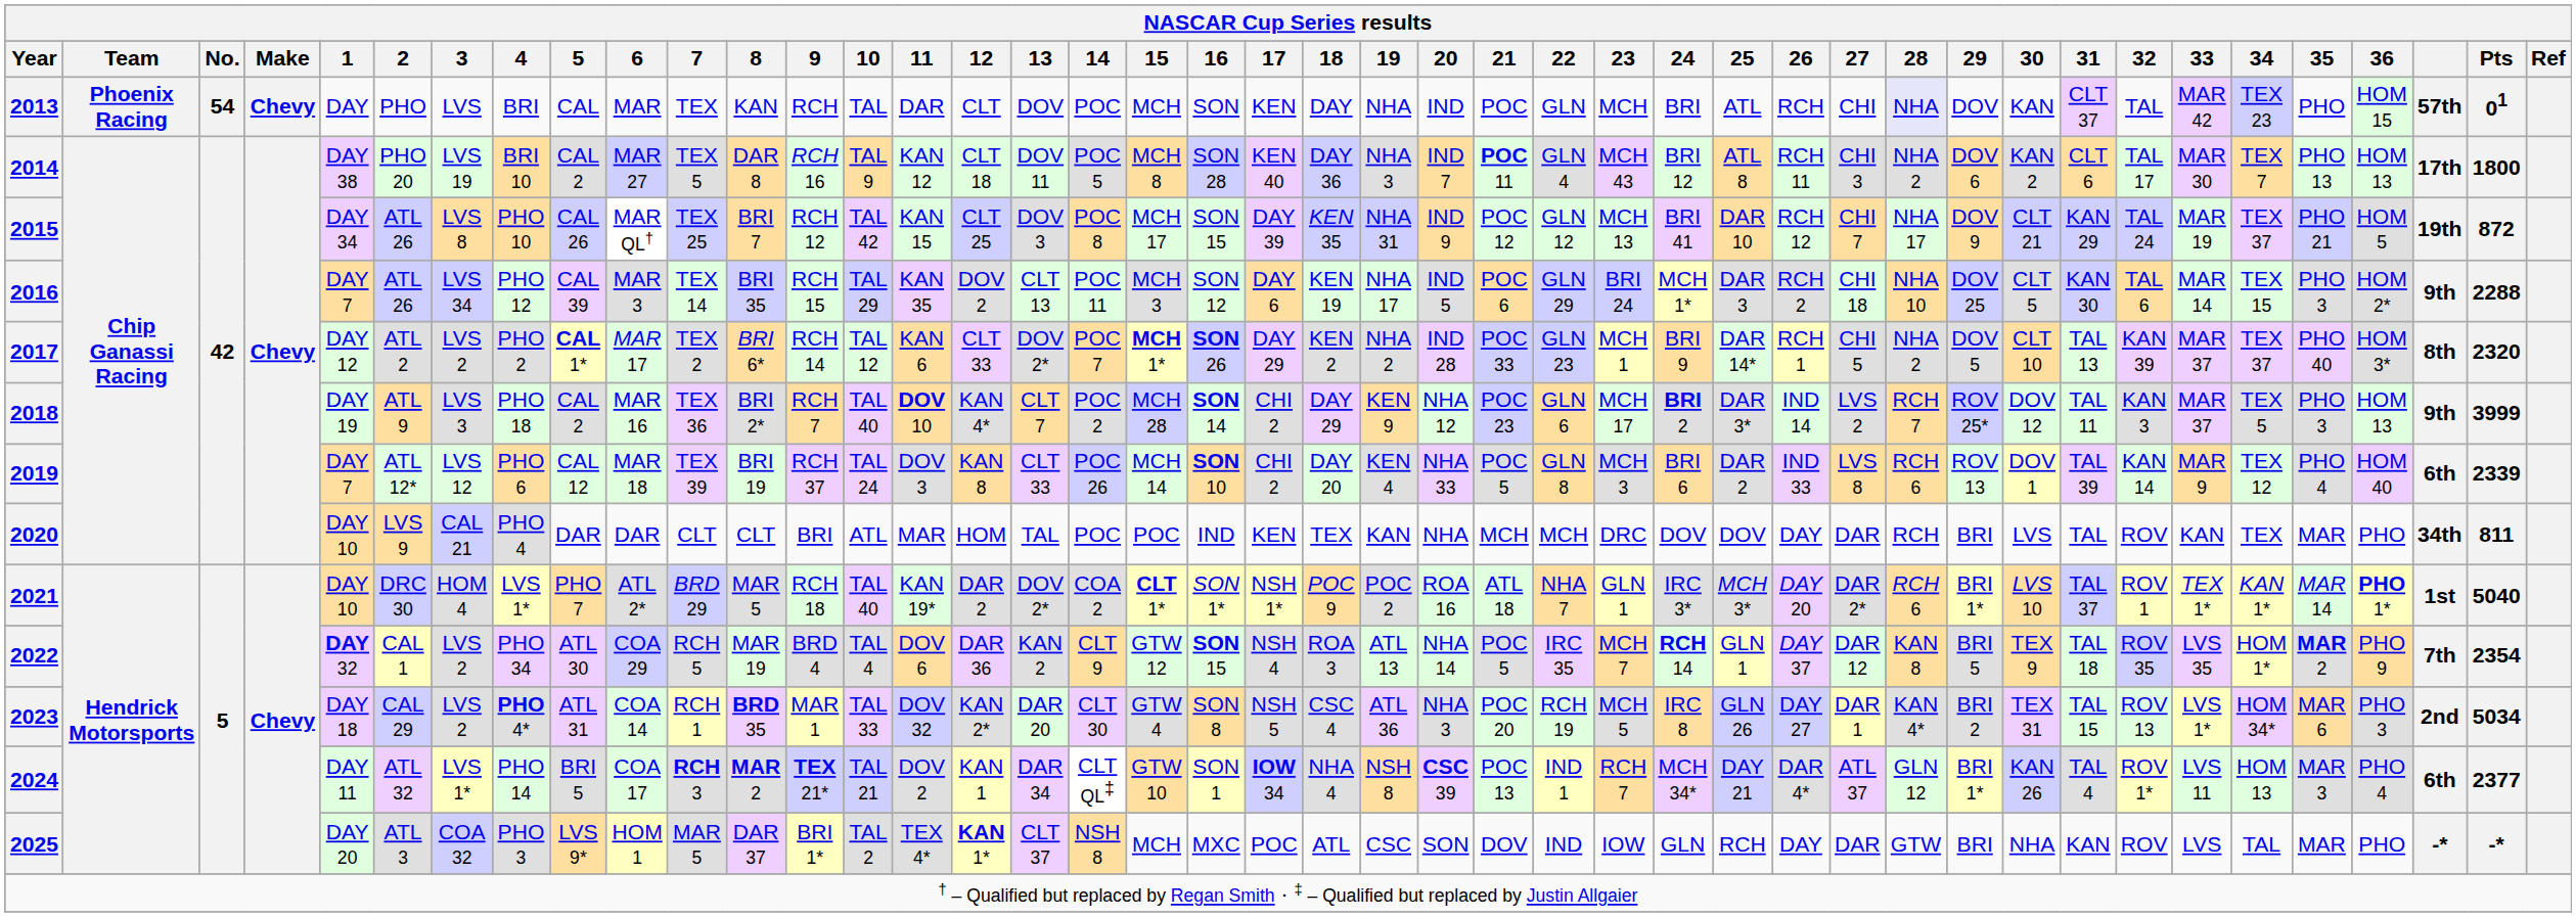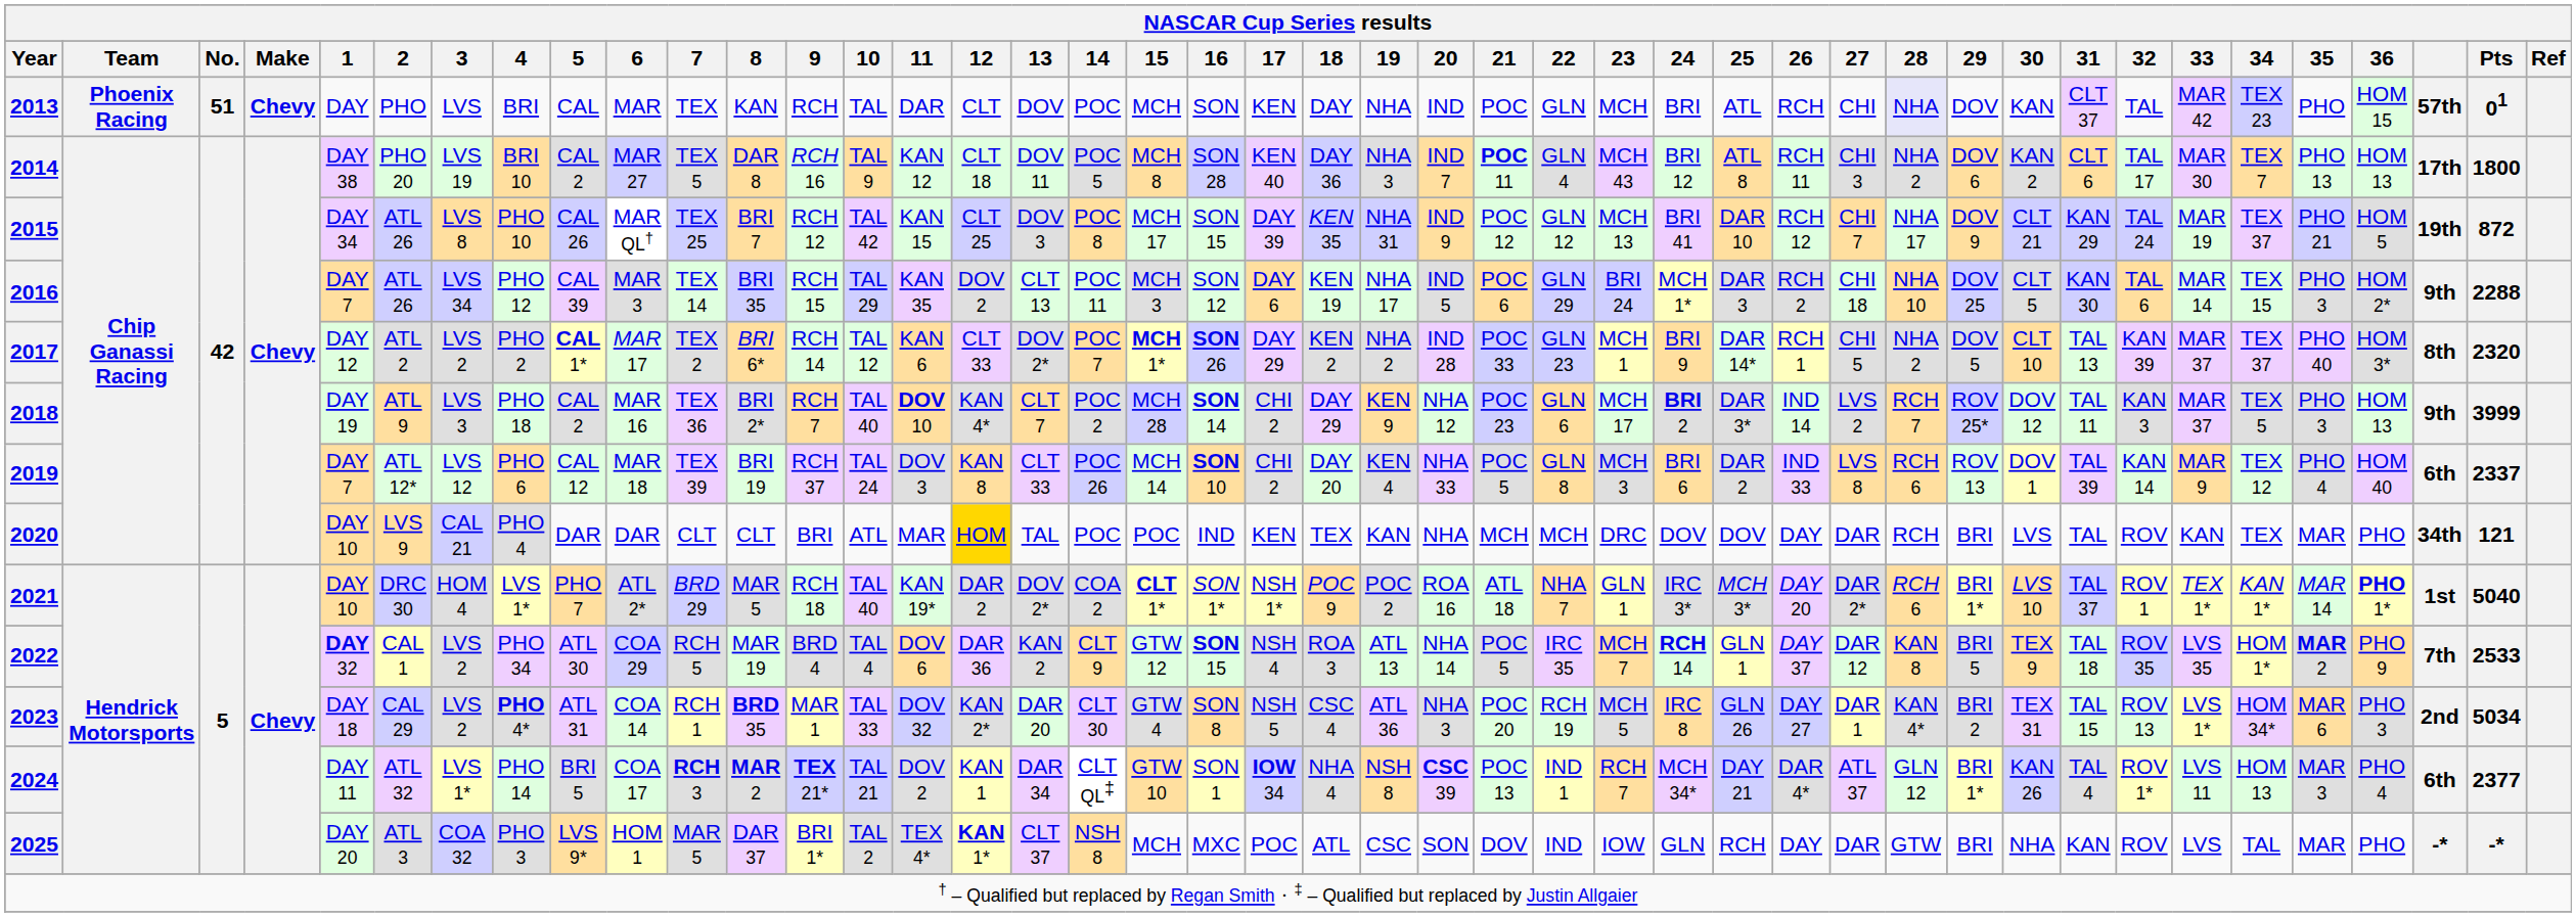2013 | NASCAR Cup Series results / No.: 54 -> 51
2019 | NASCAR Cup Series results / Pts: 2339 -> 2337
2020 | NASCAR Cup Series results / 12: no background -> gold background
2020 | NASCAR Cup Series results / Pts: 811 -> 121
2022 | NASCAR Cup Series results / Pts: 2354 -> 2533
